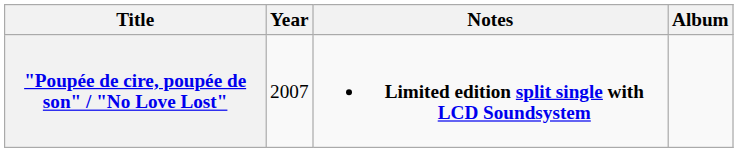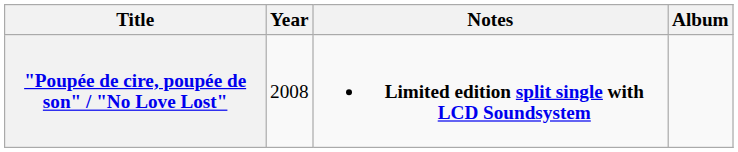"Poupée de cire, poupée de son" / "No Love Lost" | Year: 2007 -> 2008
